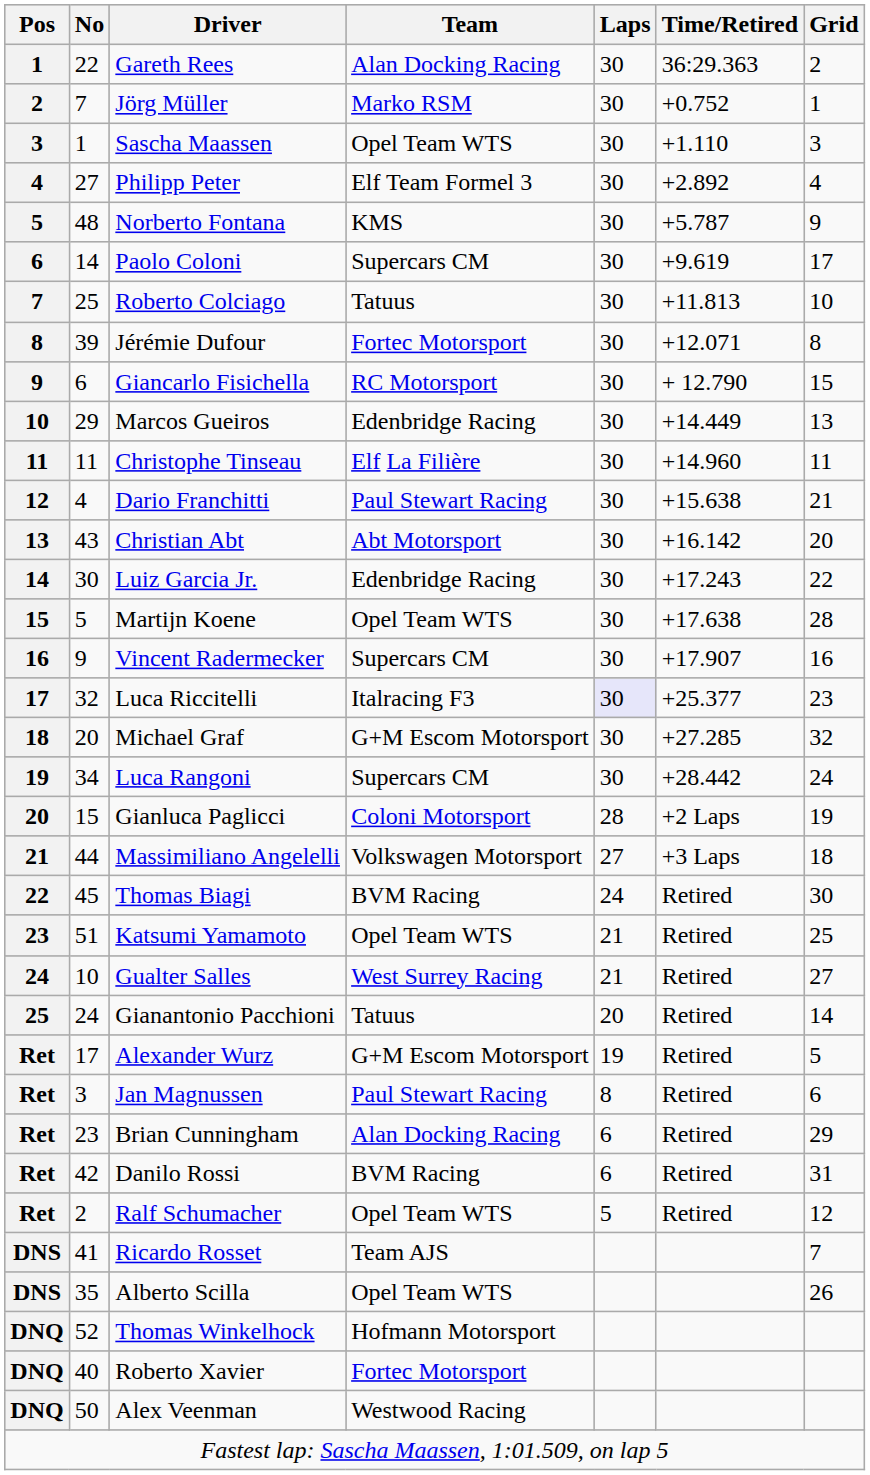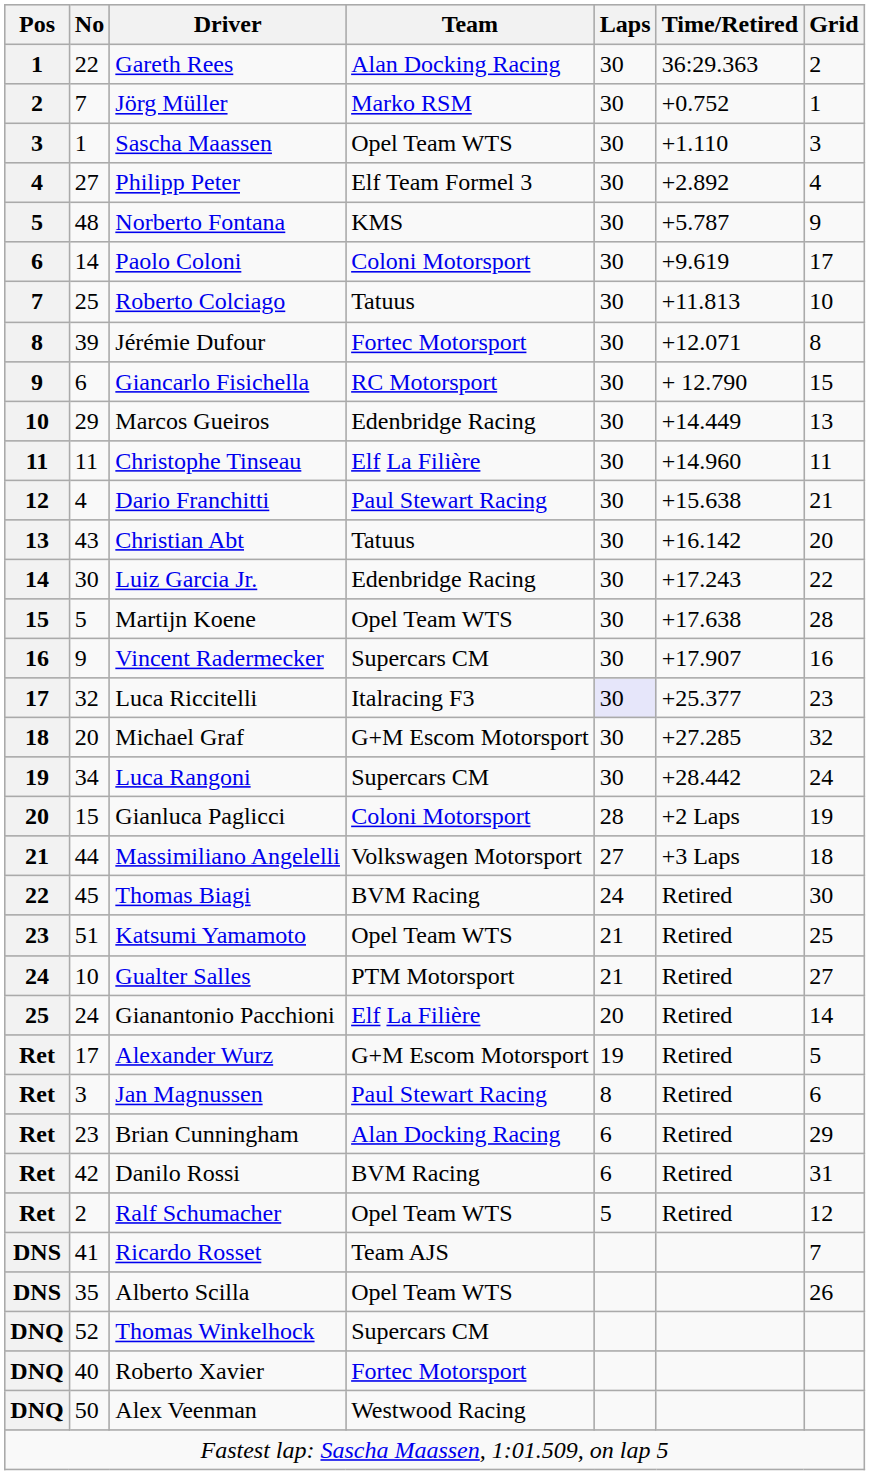Paolo Coloni | Team: Supercars CM -> Coloni Motorsport
Christian Abt | Team: Abt Motorsport -> Tatuus
Gualter Salles | Team: West Surrey Racing -> PTM Motorsport
Gianantonio Pacchioni | Team: Tatuus -> Elf La Filière
Thomas Winkelhock | Team: Hofmann Motorsport -> Supercars CM
